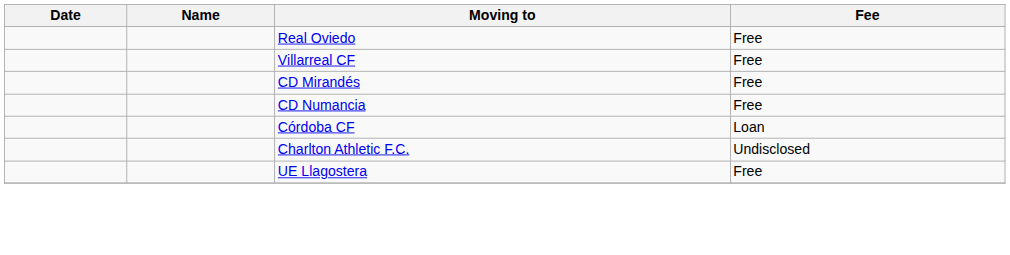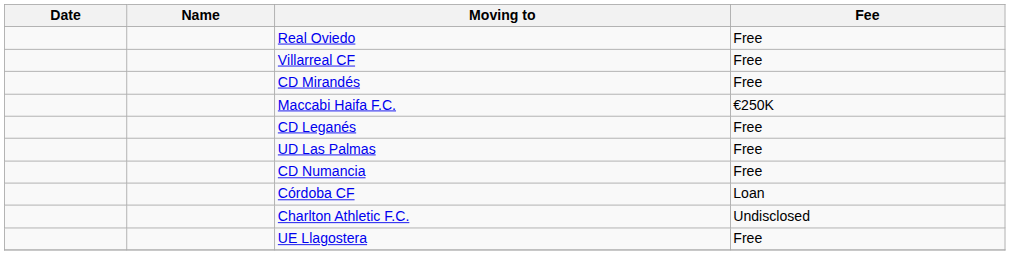+ row: Maccabi Haifa F.C. | €250K
+ row: CD Leganés | Free
+ row: UD Las Palmas | Free
